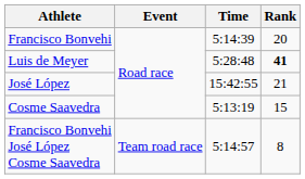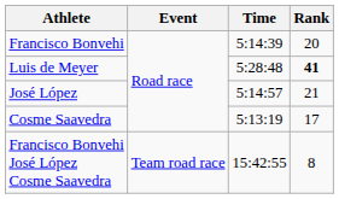José López | Time: 15:42:55 -> 5:14:57
Cosme Saavedra | Rank: 15 -> 17
Francisco Bonvehi José López Cosme Saavedra | Time: 5:14:57 -> 15:42:55
